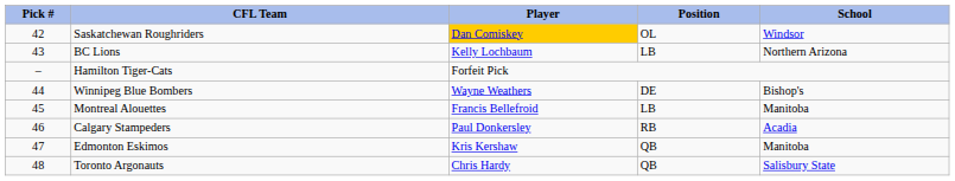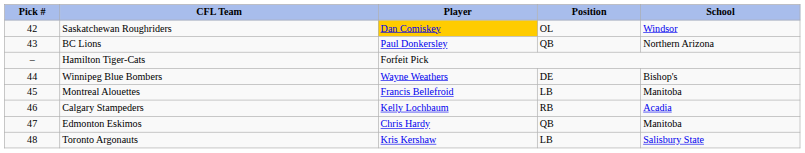BC Lions | Player: Kelly Lochbaum -> Paul Donkersley
BC Lions | Position: LB -> QB
Calgary Stampeders | Player: Paul Donkersley -> Kelly Lochbaum
Edmonton Eskimos | Player: Kris Kershaw -> Chris Hardy
Toronto Argonauts | Player: Chris Hardy -> Kris Kershaw
Toronto Argonauts | Position: QB -> LB
